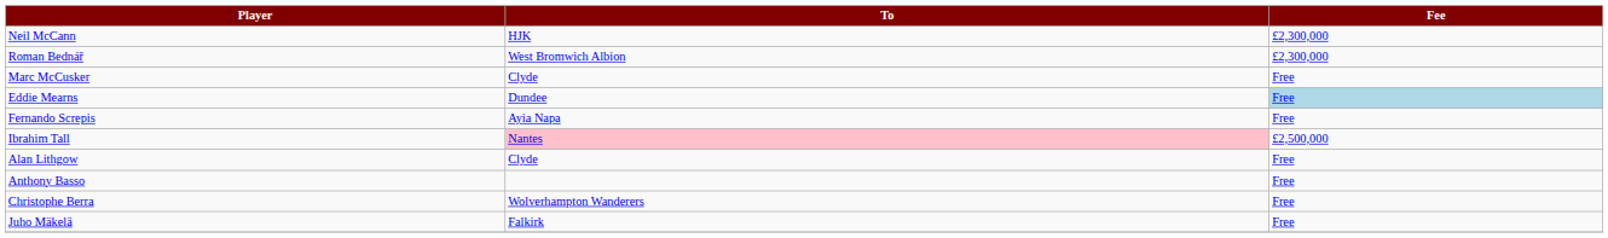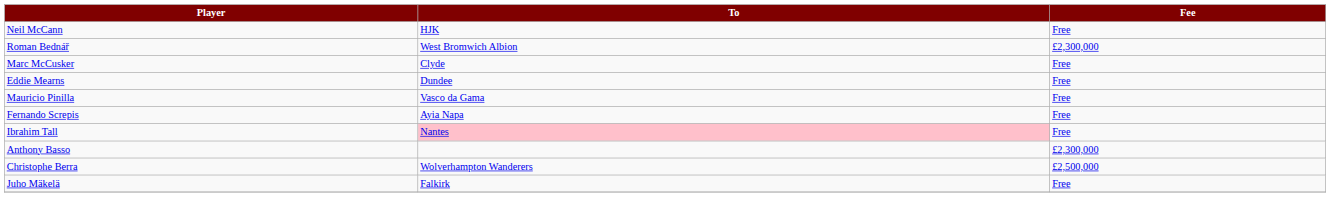Neil McCann | Fee: £2,300,000 -> Free
Eddie Mearns | Fee: lightblue background -> no background
+ row: Mauricio Pinilla | Vasco da Gama | Free
Ibrahim Tall | Fee: £2,500,000 -> Free
- row: Alan Lithgow | Clyde | Free
Anthony Basso | Fee: Free -> £2,300,000
Christophe Berra | Fee: Free -> £2,500,000
